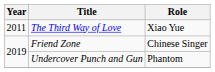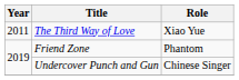Friend Zone | Role: Chinese Singer -> Phantom
Undercover Punch and Gun | Role: Phantom -> Chinese Singer
